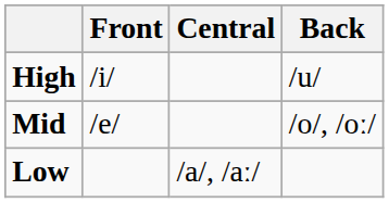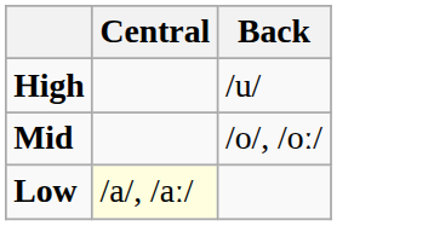- column: Front | /i/ | /e/
Low | Central: no background -> lightyellow background
